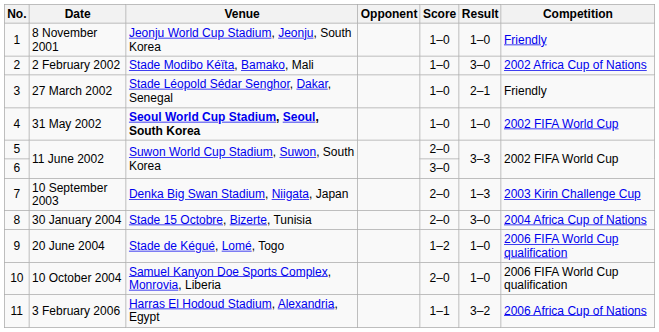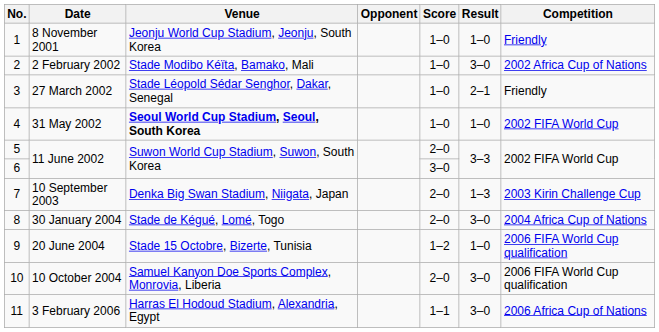30 January 2004 | Venue: Stade 15 Octobre, Bizerte, Tunisia -> Stade de Kégué, Lomé, Togo
20 June 2004 | Venue: Stade de Kégué, Lomé, Togo -> Stade 15 Octobre, Bizerte, Tunisia
10 October 2004 | Result: 1–0 -> 3–0
3 February 2006 | Result: 3–2 -> 3–0
